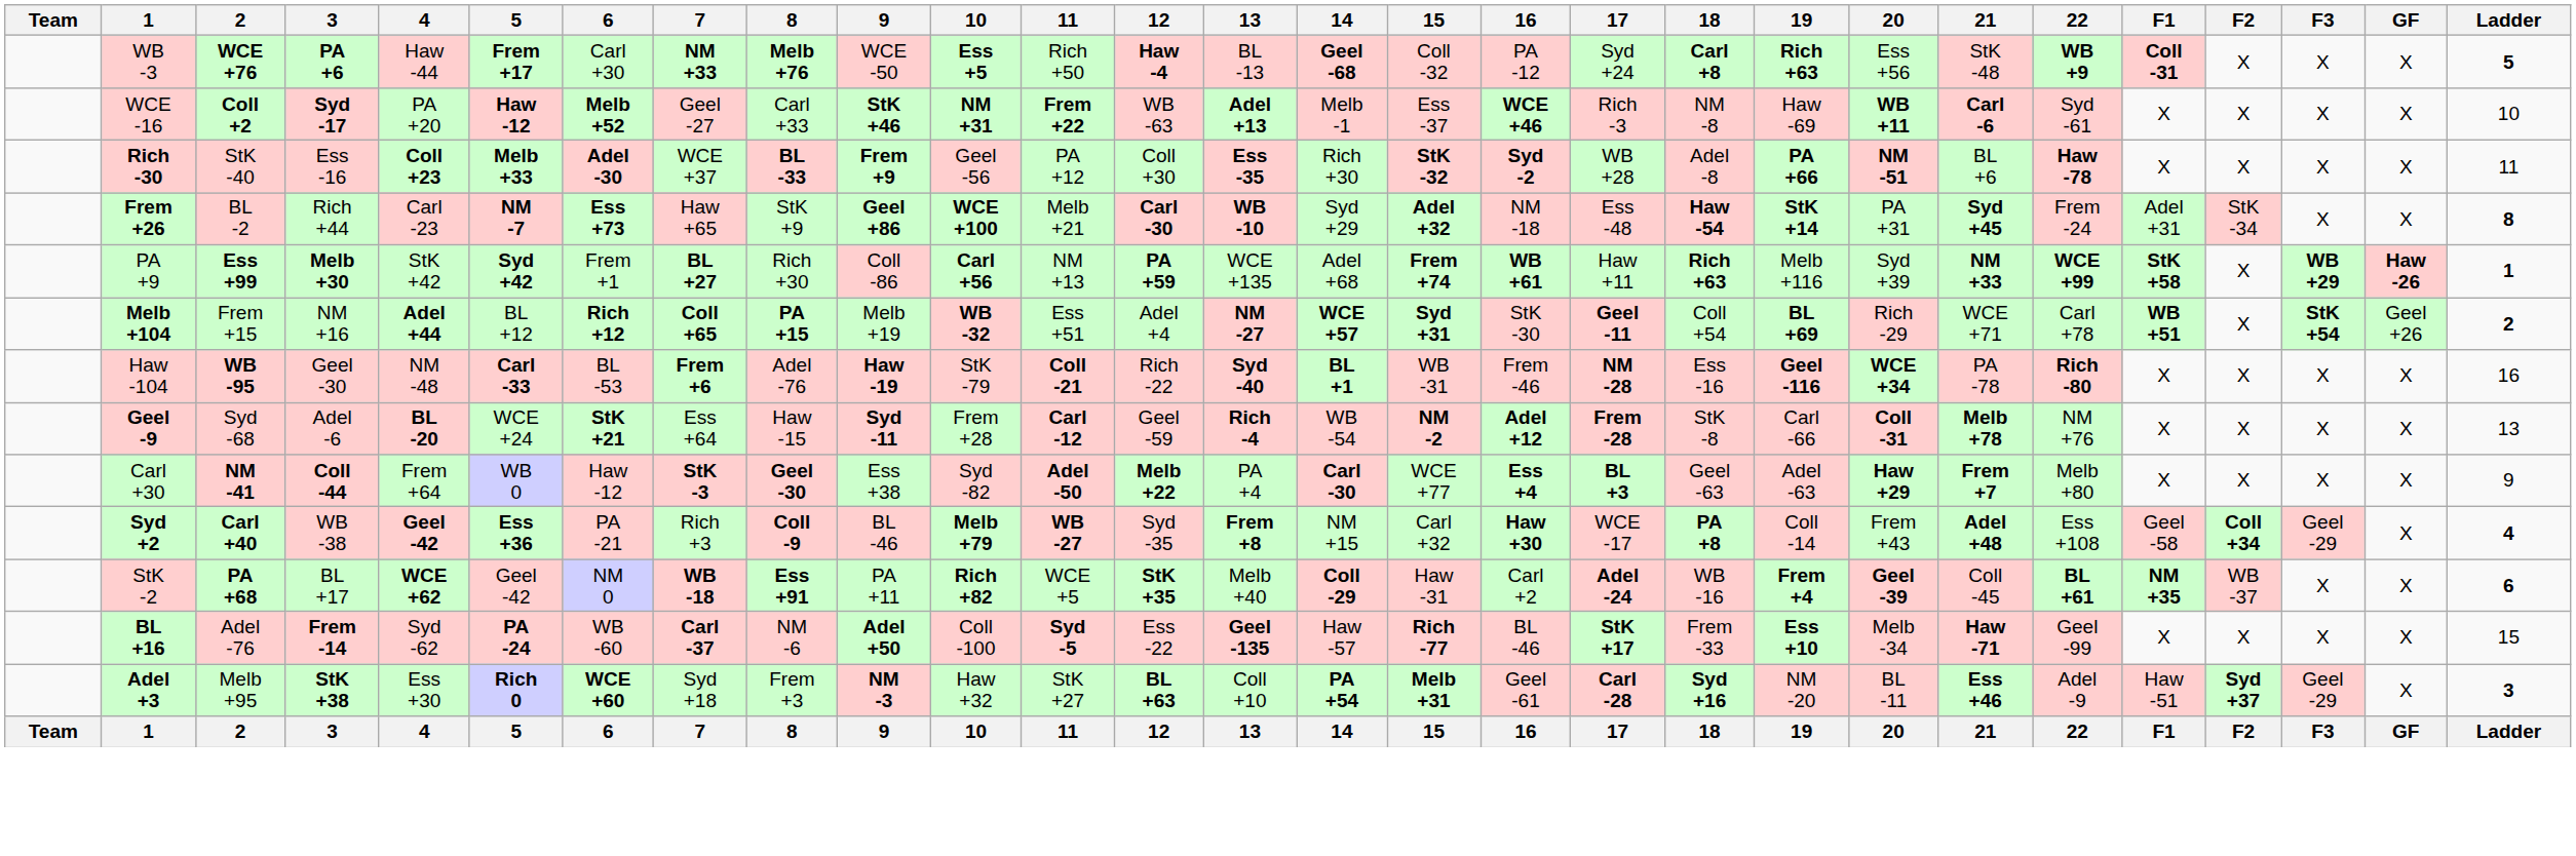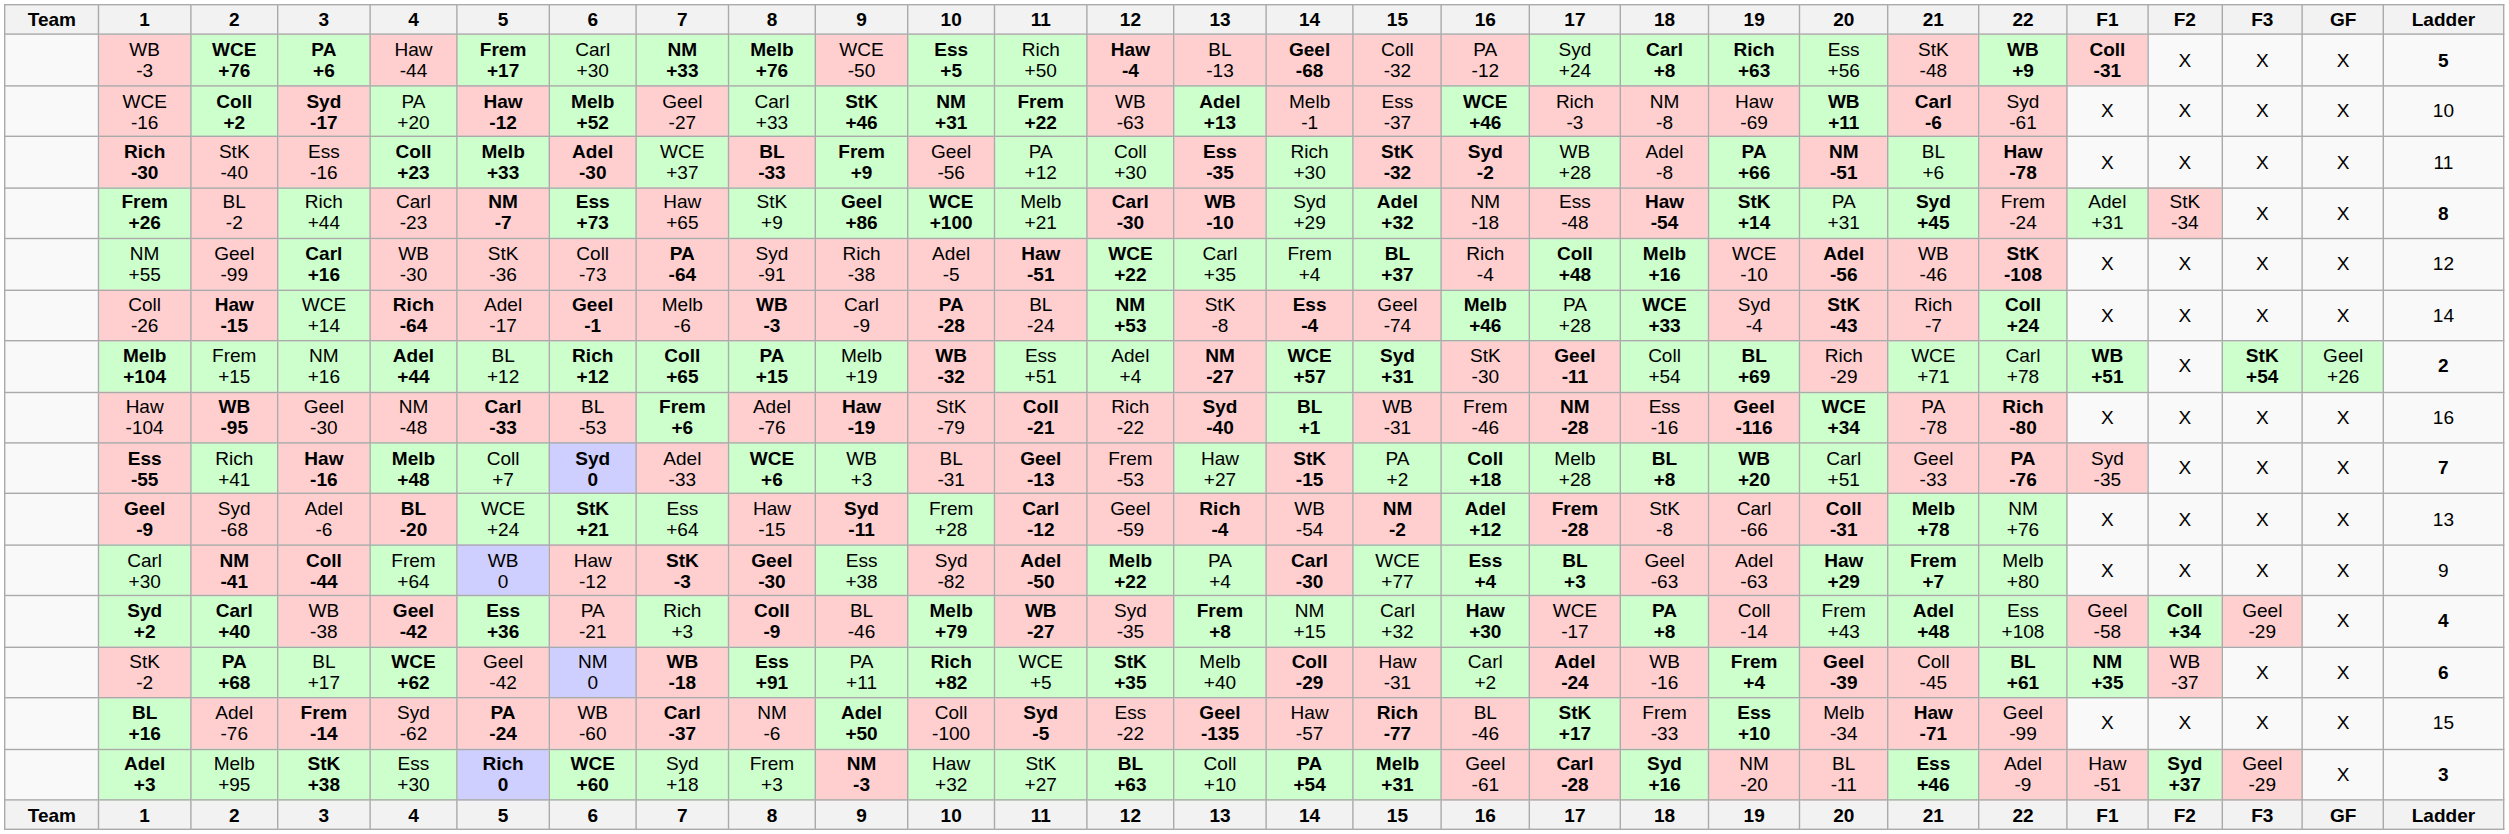+ row: NM +55 | Geel -99 | Carl +16 | WB -30 | StK -36 | Coll -73 | PA -64 | Syd -91 | Rich -38 | Adel -5 | Haw -51 | WCE +22 | Carl +35 | Frem +4 | BL +37 | Rich -4 | Coll +48 | Melb +16 | WCE -10 | Adel -56 | WB -46 | StK -108 | X | X | X | X | 12
+ row: Coll -26 | Haw -15 | WCE +14 | Rich -64 | Adel -17 | Geel -1 | Melb -6 | WB -3 | Carl -9 | PA -28 | BL -24 | NM +53 | StK -8 | Ess -4 | Geel -74 | Melb +46 | PA +28 | WCE +33 | Syd -4 | StK -43 | Rich -7 | Coll +24 | X | X | X | X | 14
- row: PA +9 | Ess +99 | Melb +30 | StK +42 | Syd +42 | Frem +1 | BL +27 | Rich +30 | Coll -86 | Carl +56 | NM +13 | PA +59 | WCE +135 | Adel +68 | Frem +74 | WB +61 | Haw +11 | Rich +63 | Melb +116 | Syd +39 | NM +33 | WCE +99 | StK +58 | X | WB +29 | Haw -26 | 1
+ row: Ess -55 | Rich +41 | Haw -16 | Melb +48 | Coll +7 | Syd 0 | Adel -33 | WCE +6 | WB +3 | BL -31 | Geel -13 | Frem -53 | Haw +27 | StK -15 | PA +2 | Coll +18 | Melb +28 | BL +8 | WB +20 | Carl +51 | Geel -33 | PA -76 | Syd -35 | X | X | X | 7
